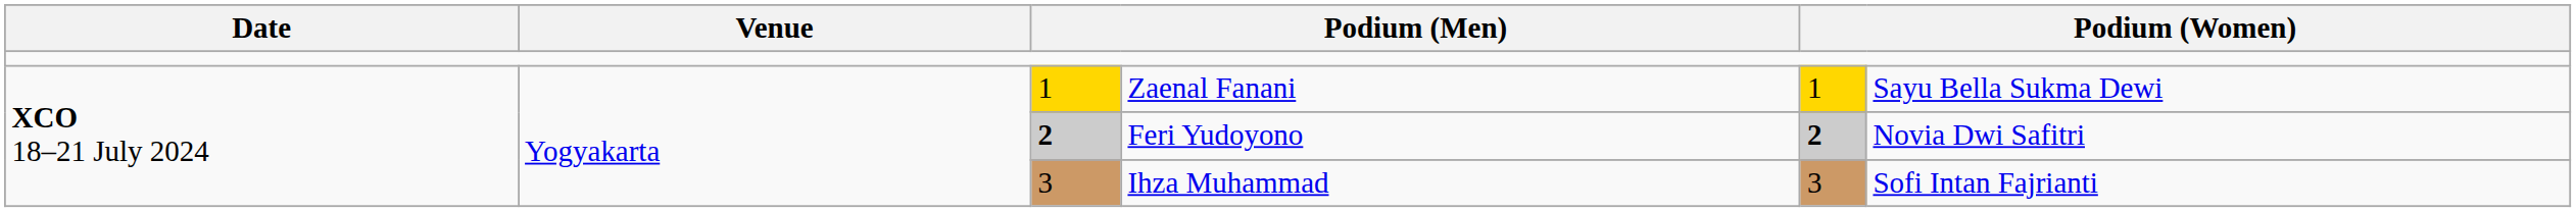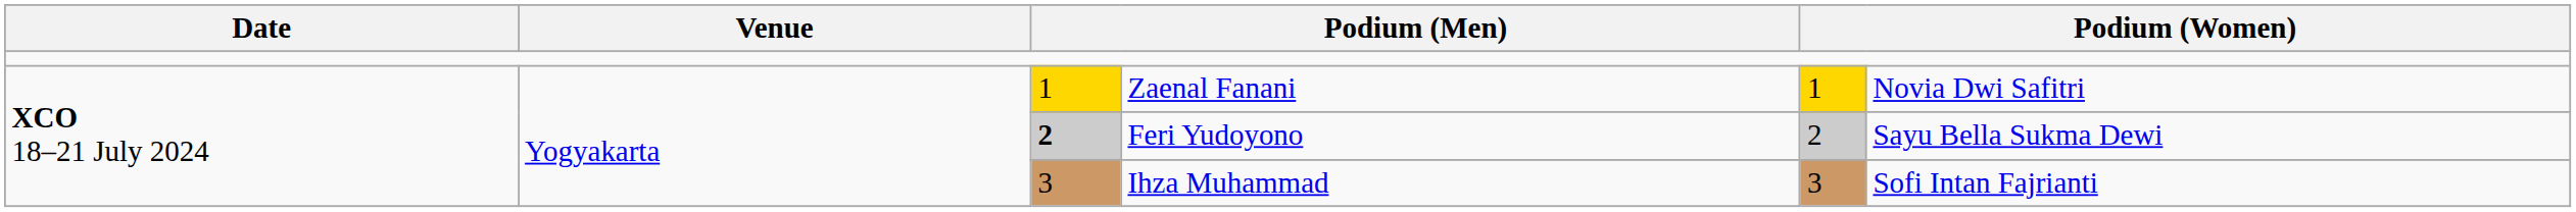Zaenal Fanani | column 6: Sayu Bella Sukma Dewi -> Novia Dwi Safitri
Feri Yudoyono | column 5: bold -> normal
Feri Yudoyono | column 6: Novia Dwi Safitri -> Sayu Bella Sukma Dewi
